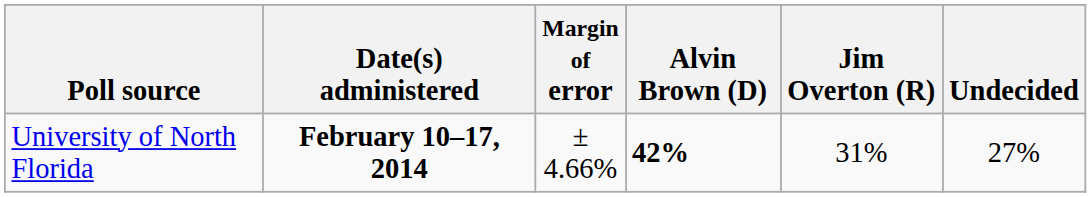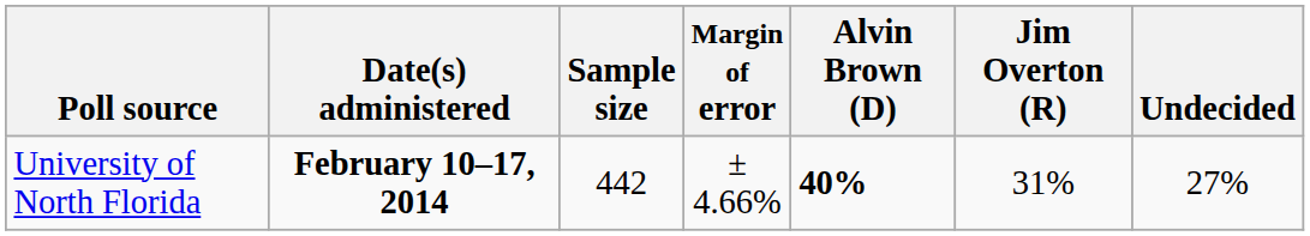+ column: Sample size | 442
University of North Florida | Alvin Brown (D): 42% -> 40%
